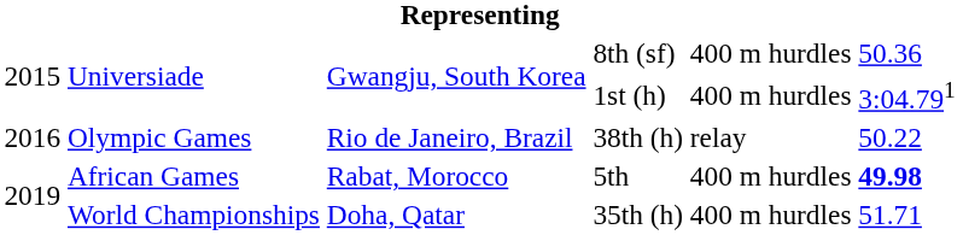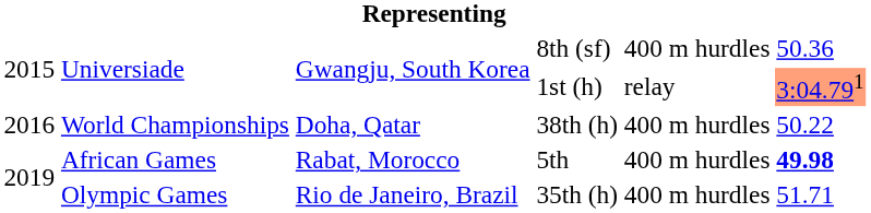1st (h) | column 5: 400 m hurdles -> relay
1st (h) | column 6: no background -> lightsalmon background
38th (h) | column 2: Olympic Games -> World Championships
38th (h) | column 3: Rio de Janeiro, Brazil -> Doha, Qatar
38th (h) | column 5: relay -> 400 m hurdles
35th (h) | column 2: World Championships -> Olympic Games
35th (h) | column 3: Doha, Qatar -> Rio de Janeiro, Brazil
